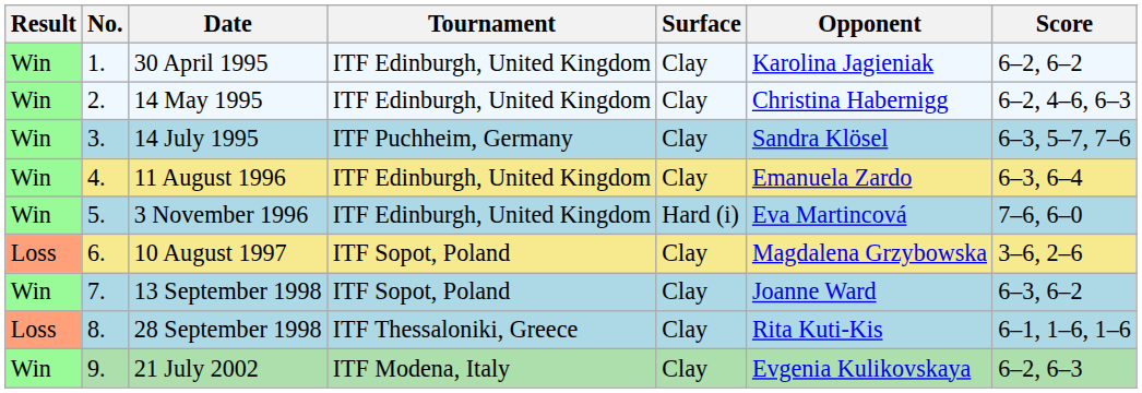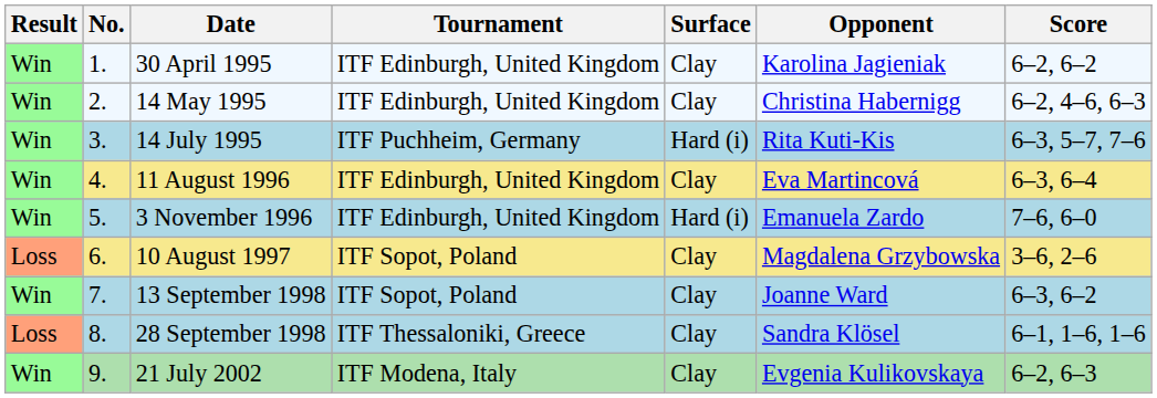14 July 1995 | Surface: Clay -> Hard (i)
14 July 1995 | Opponent: Sandra Klösel -> Rita Kuti-Kis
11 August 1996 | Opponent: Emanuela Zardo -> Eva Martincová
3 November 1996 | Opponent: Eva Martincová -> Emanuela Zardo
28 September 1998 | Opponent: Rita Kuti-Kis -> Sandra Klösel
